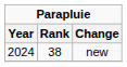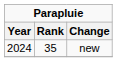new | Rank: 38 -> 35
